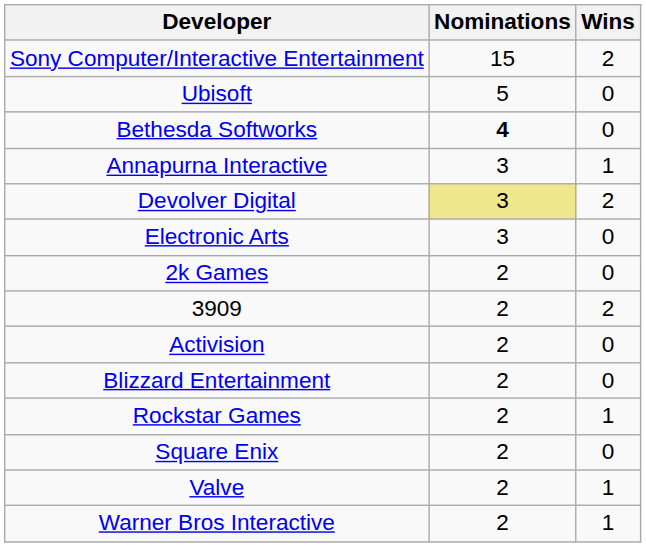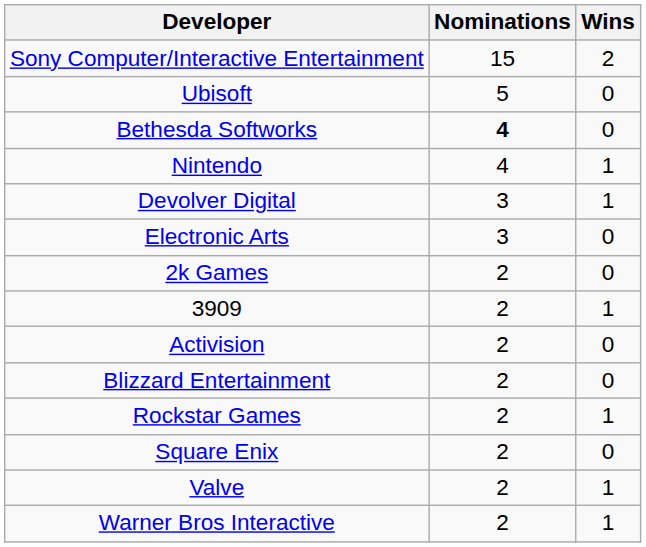+ row: Nintendo | 4 | 1
- row: Annapurna Interactive | 3 | 1
Devolver Digital | Nominations: khaki background -> no background
Devolver Digital | Wins: 2 -> 1
3909 | Wins: 2 -> 1
